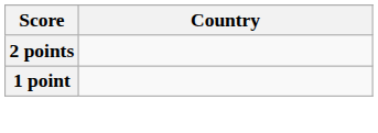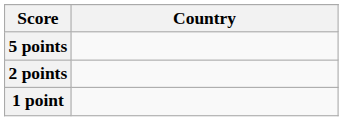+ row: 5 points
